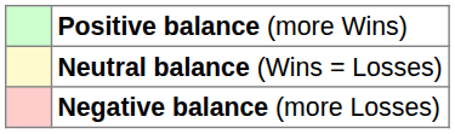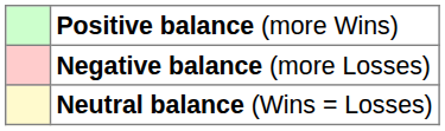rows swapped: Neutral balance (Wins = Losses) <-> Negative balance (more Losses)
